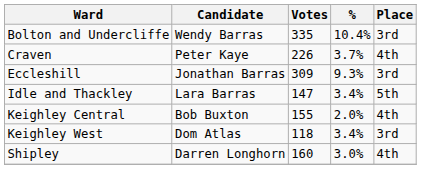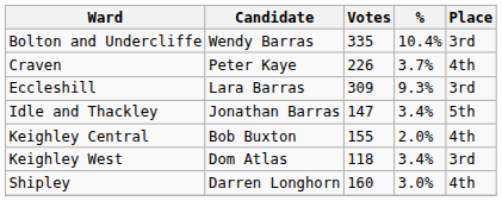Eccleshill | Candidate: Jonathan Barras -> Lara Barras
Idle and Thackley | Candidate: Lara Barras -> Jonathan Barras
